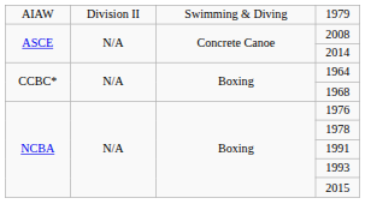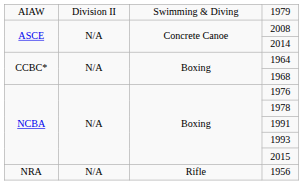+ row: NRA | N/A | Rifle | 1956
